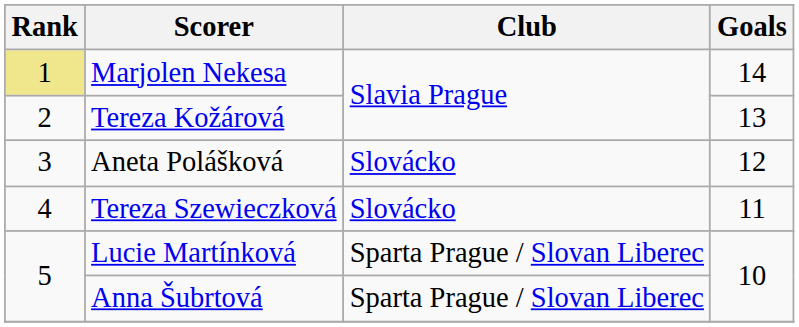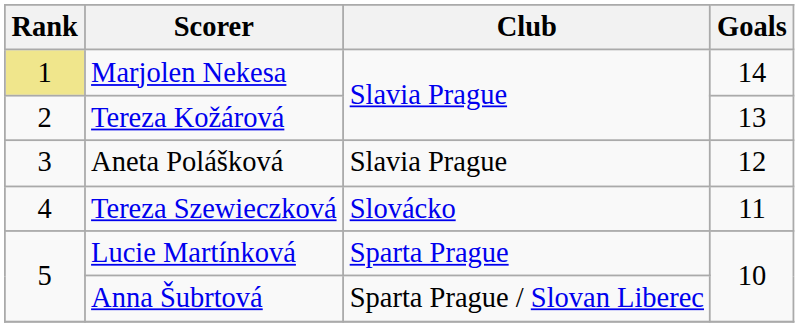Aneta Polášková | Club: Slovácko -> Slavia Prague
Lucie Martínková | Club: Sparta Prague / Slovan Liberec -> Sparta Prague
